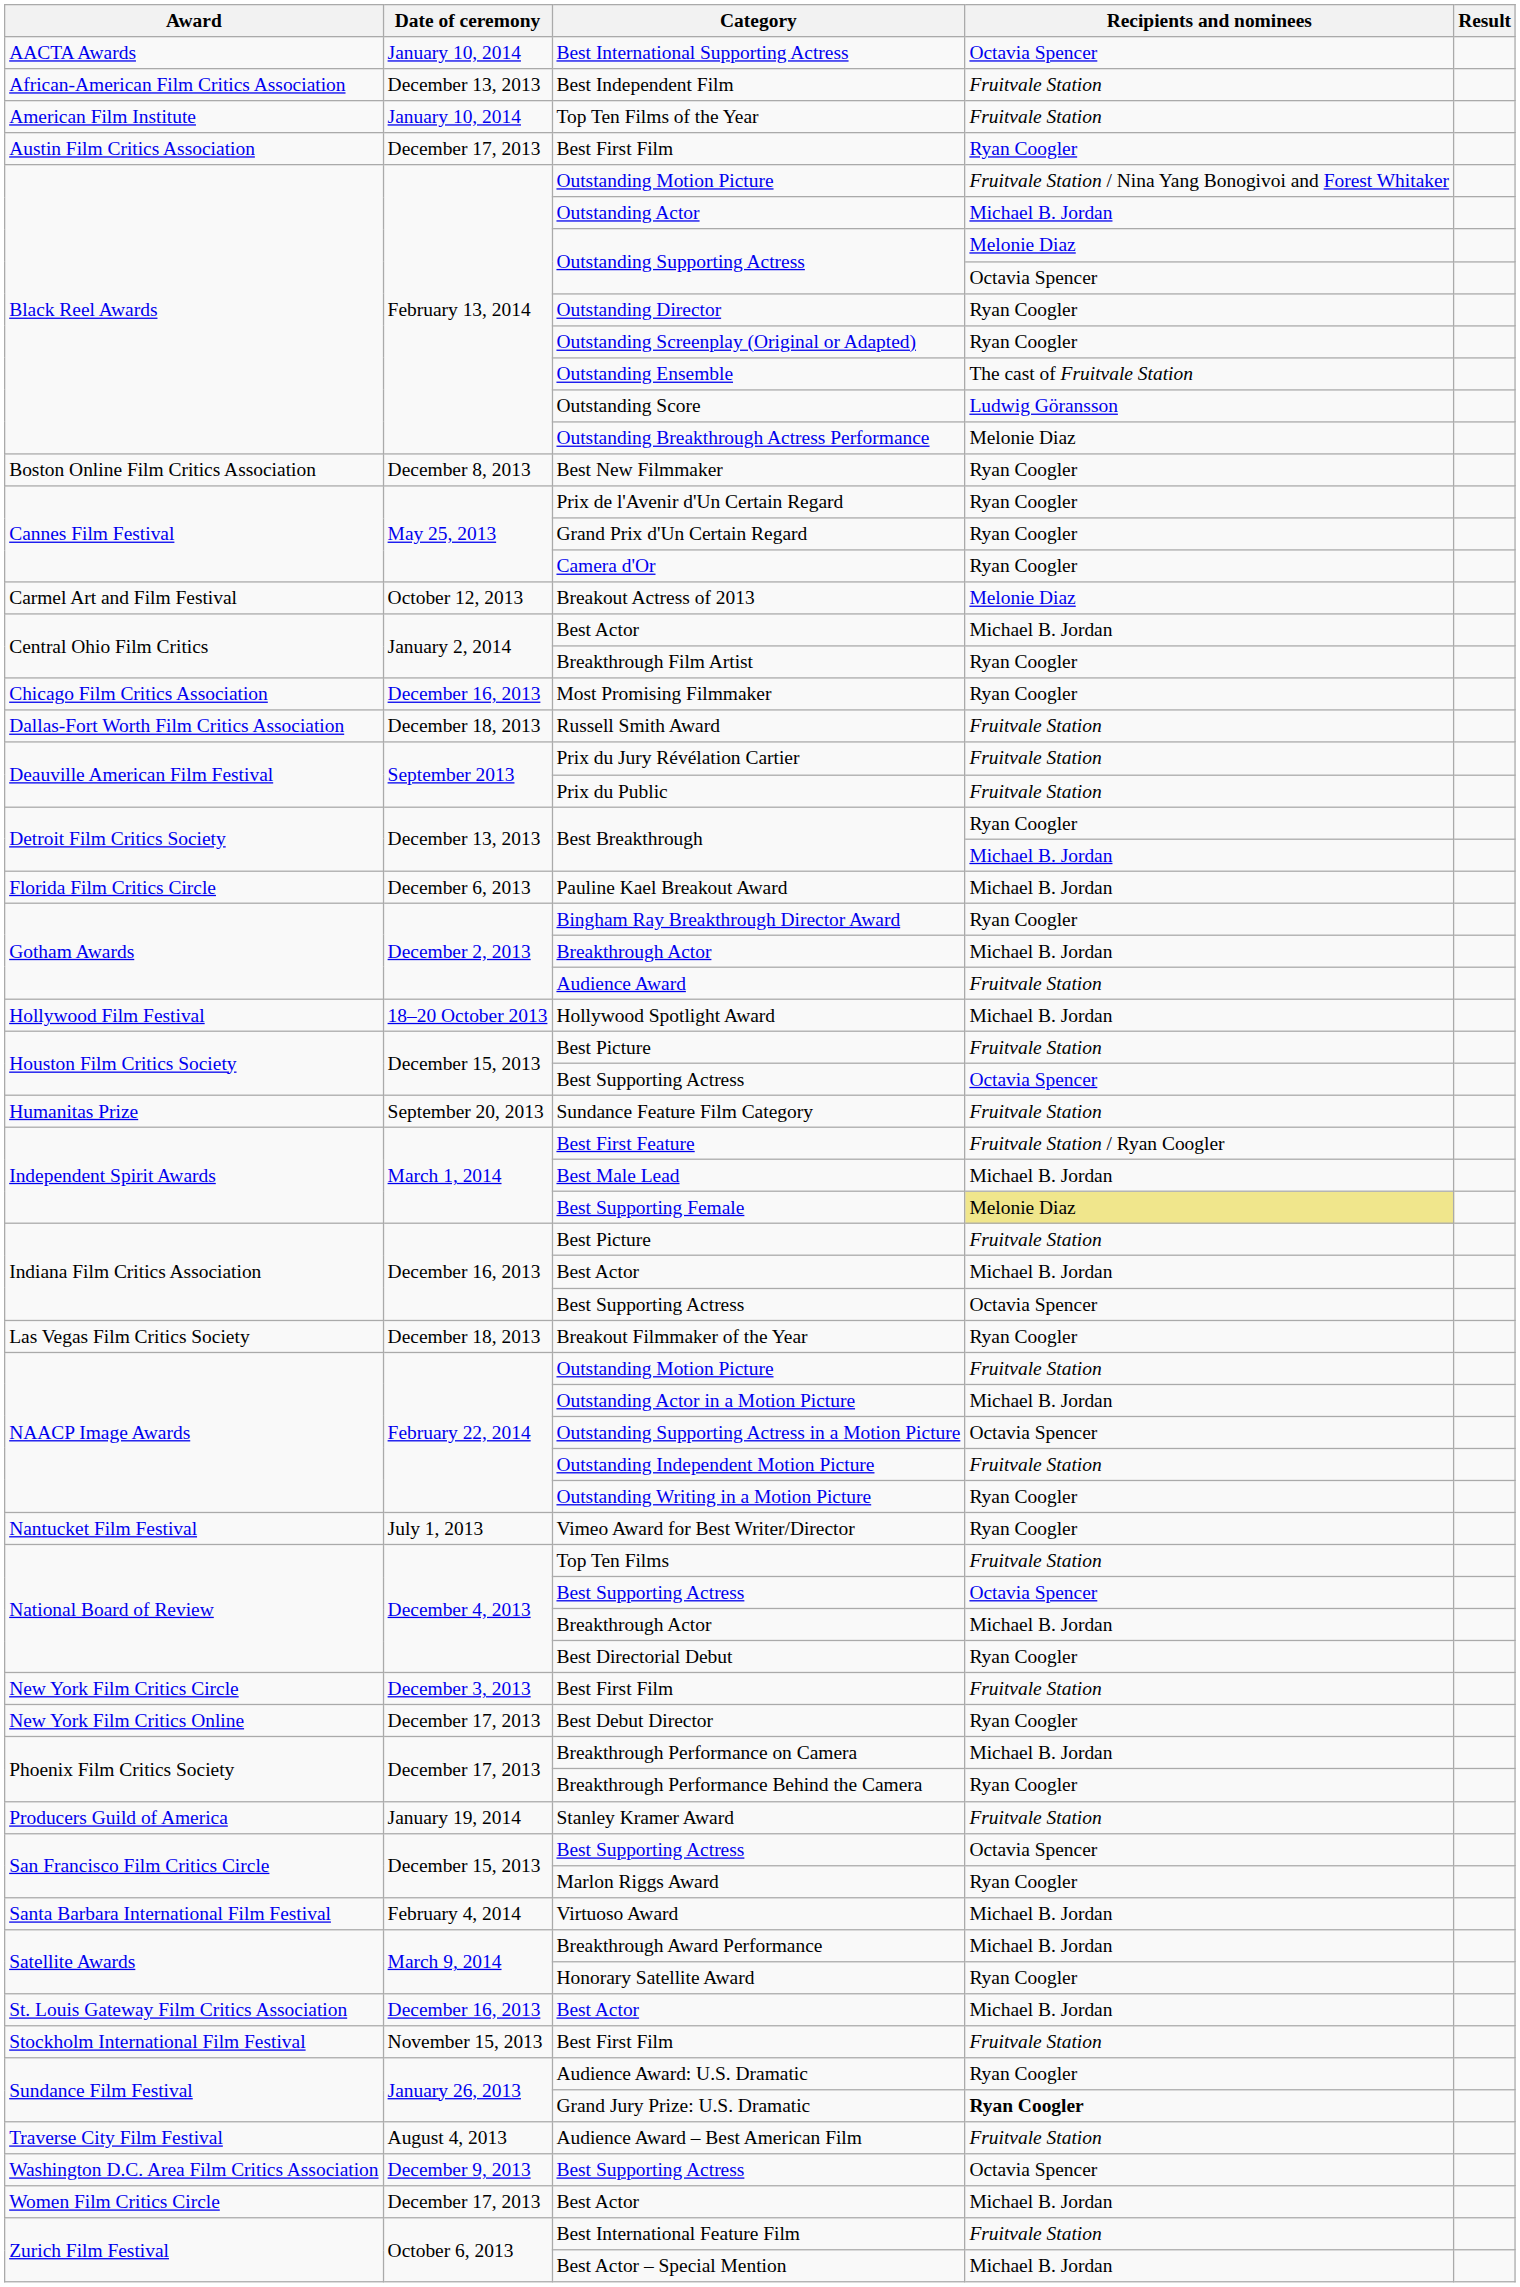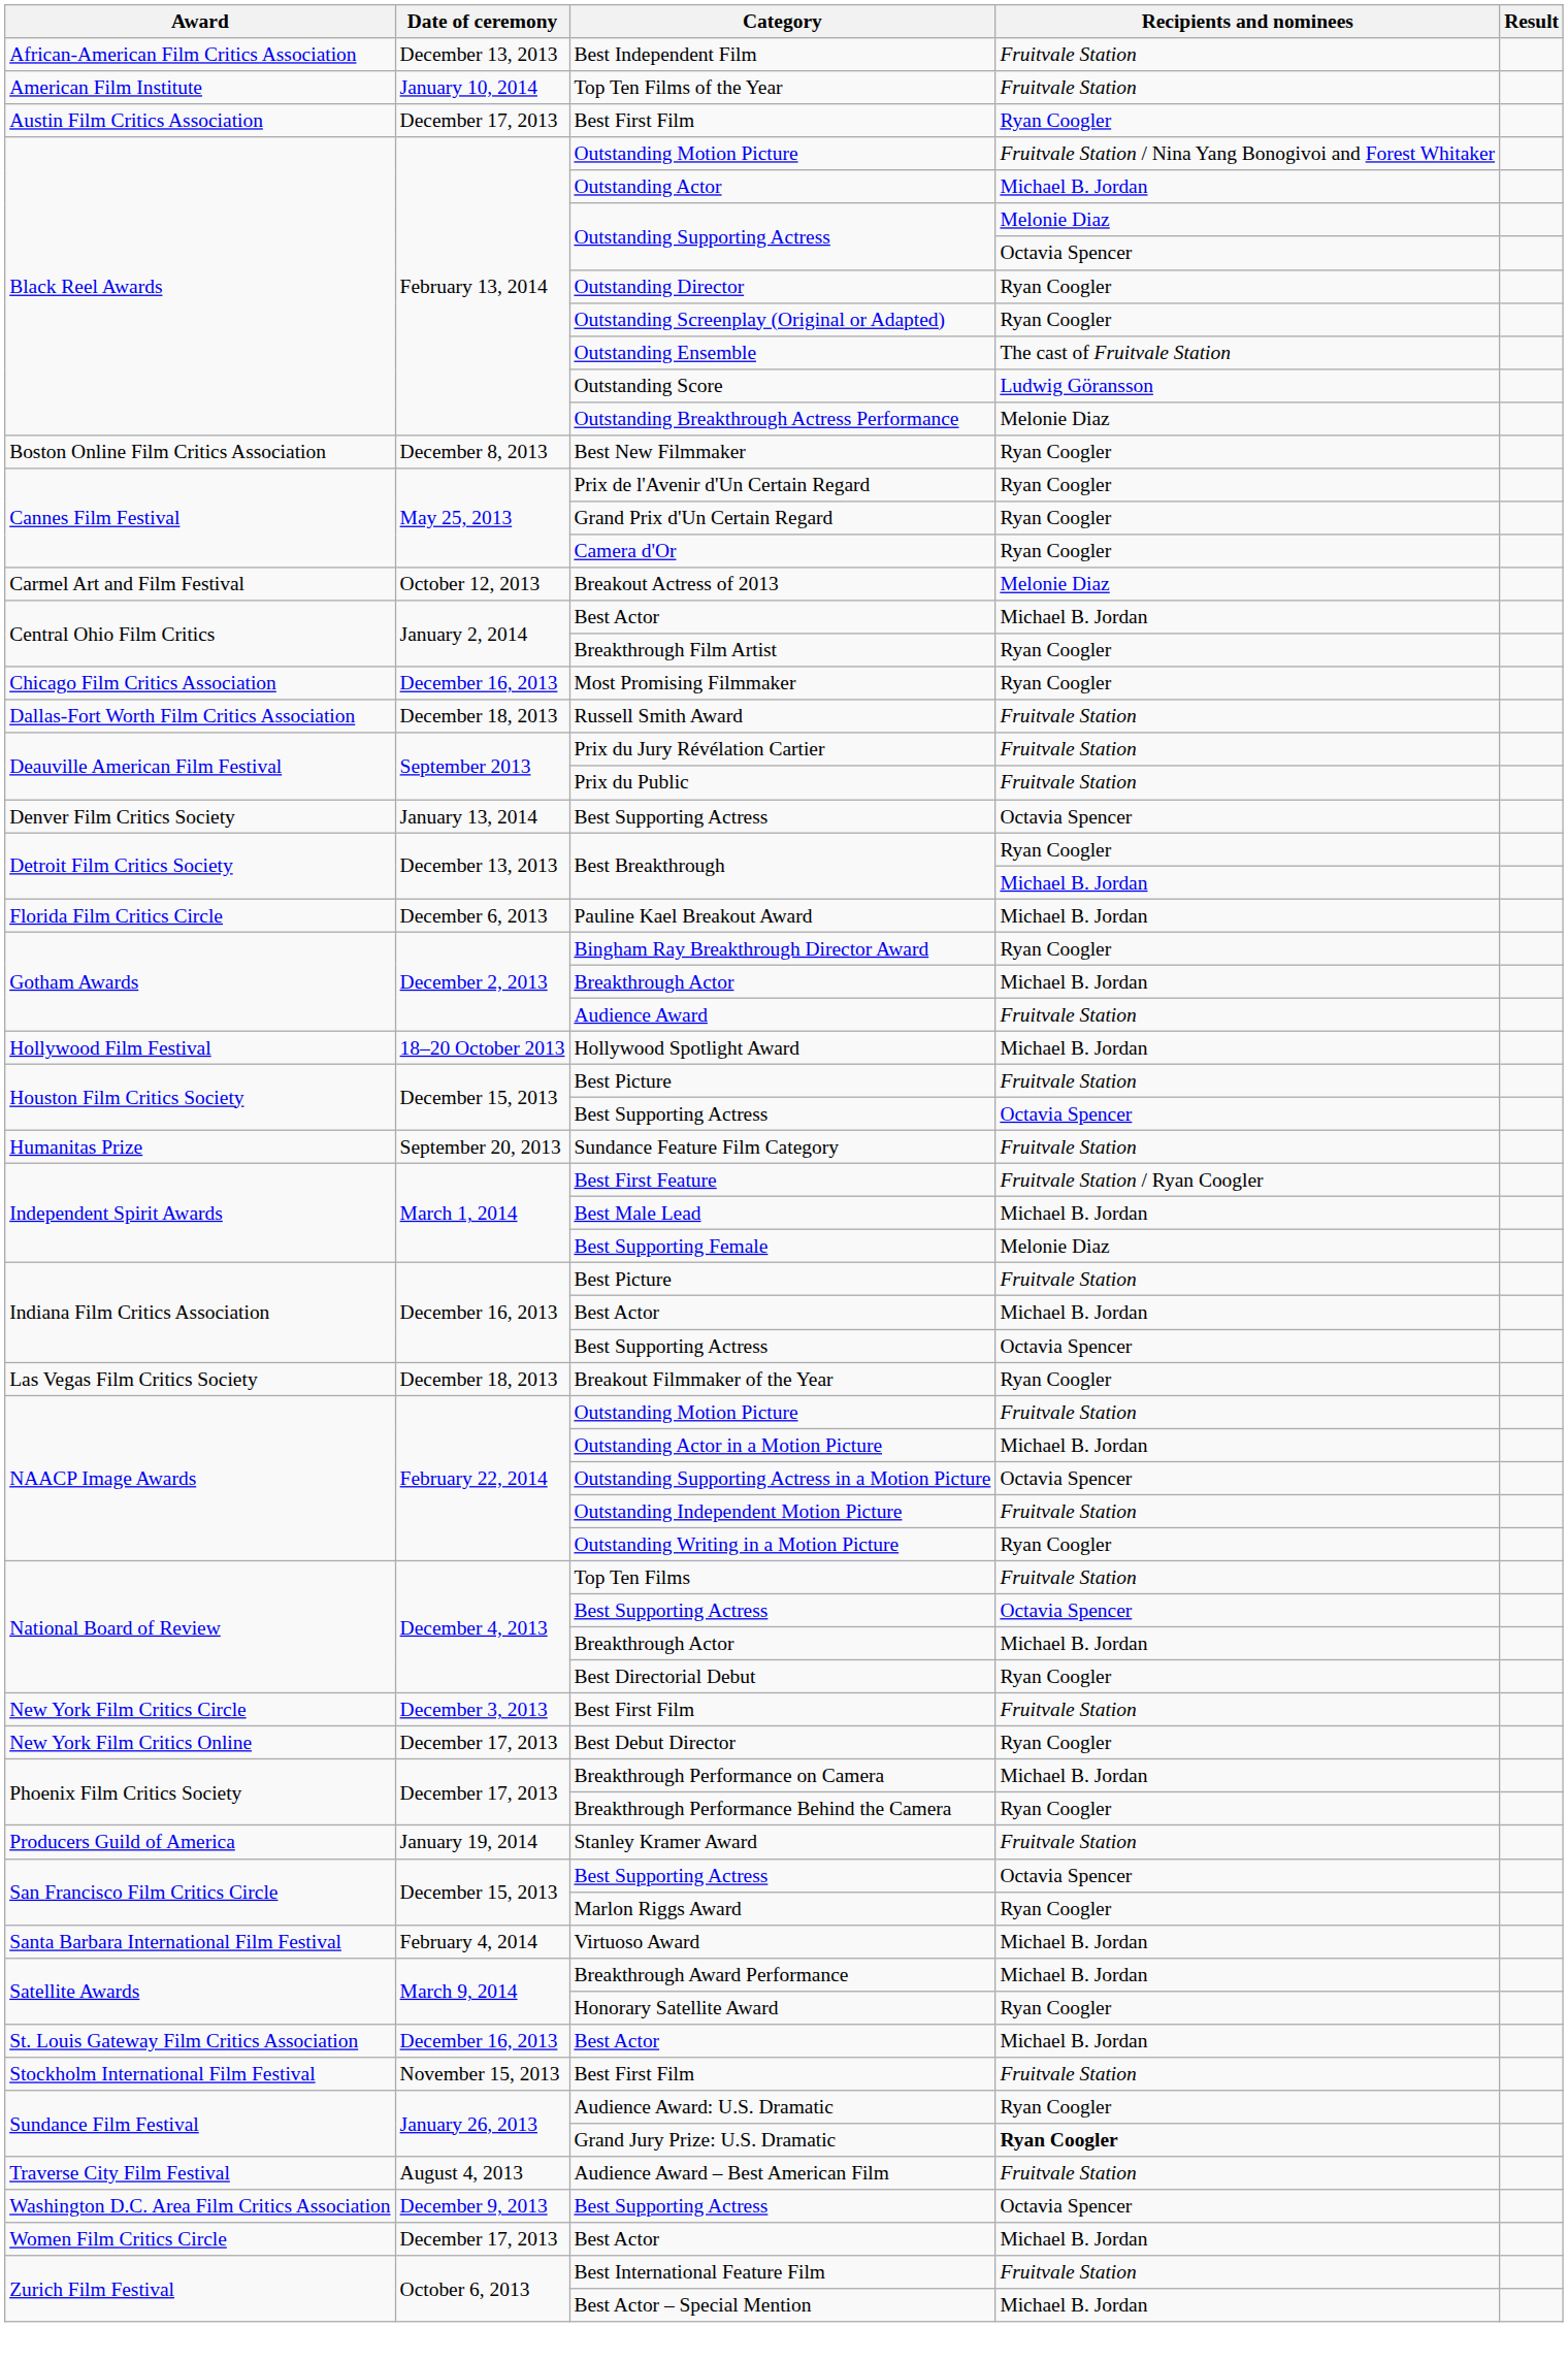- row: AACTA Awards | January 10, 2014 | Best International Supporting Actress | Octavia Spencer
+ row: Denver Film Critics Society | January 13, 2014 | Best Supporting Actress | Octavia Spencer
Best Supporting Female | Recipients and nominees: khaki background -> no background
- row: Nantucket Film Festival | July 1, 2013 | Vimeo Award for Best Writer/Director | Ryan Coogler
